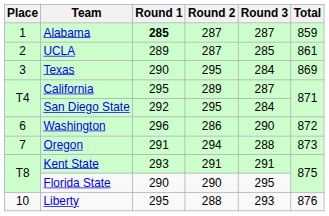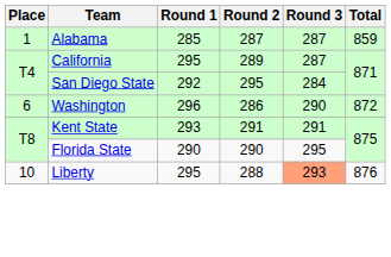Alabama | Round 1: bold -> normal
- row: 2 | UCLA | 289 | 287 | 285 | 861
- row: 3 | Texas | 290 | 295 | 284 | 869
- row: 7 | Oregon | 291 | 294 | 288 | 873
Liberty | Round 3: no background -> lightsalmon background
